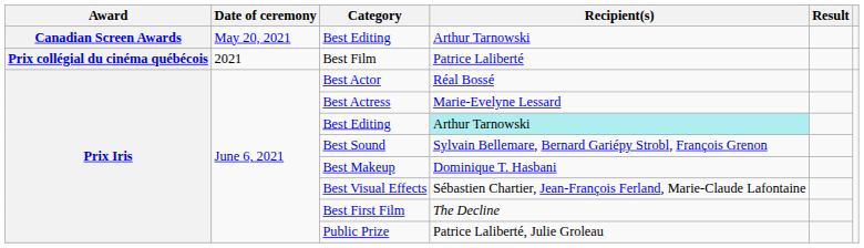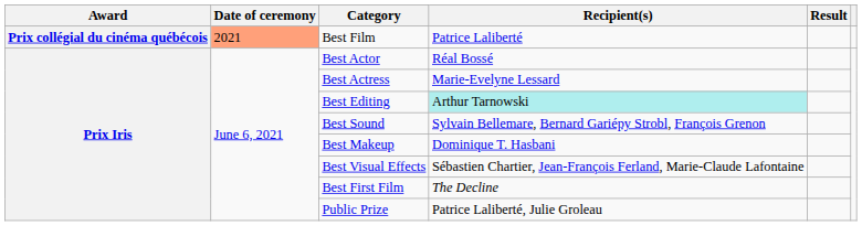- row: Canadian Screen Awards | May 20, 2021 | Best Editing | Arthur Tarnowski
Best Film | Date of ceremony: no background -> lightsalmon background
